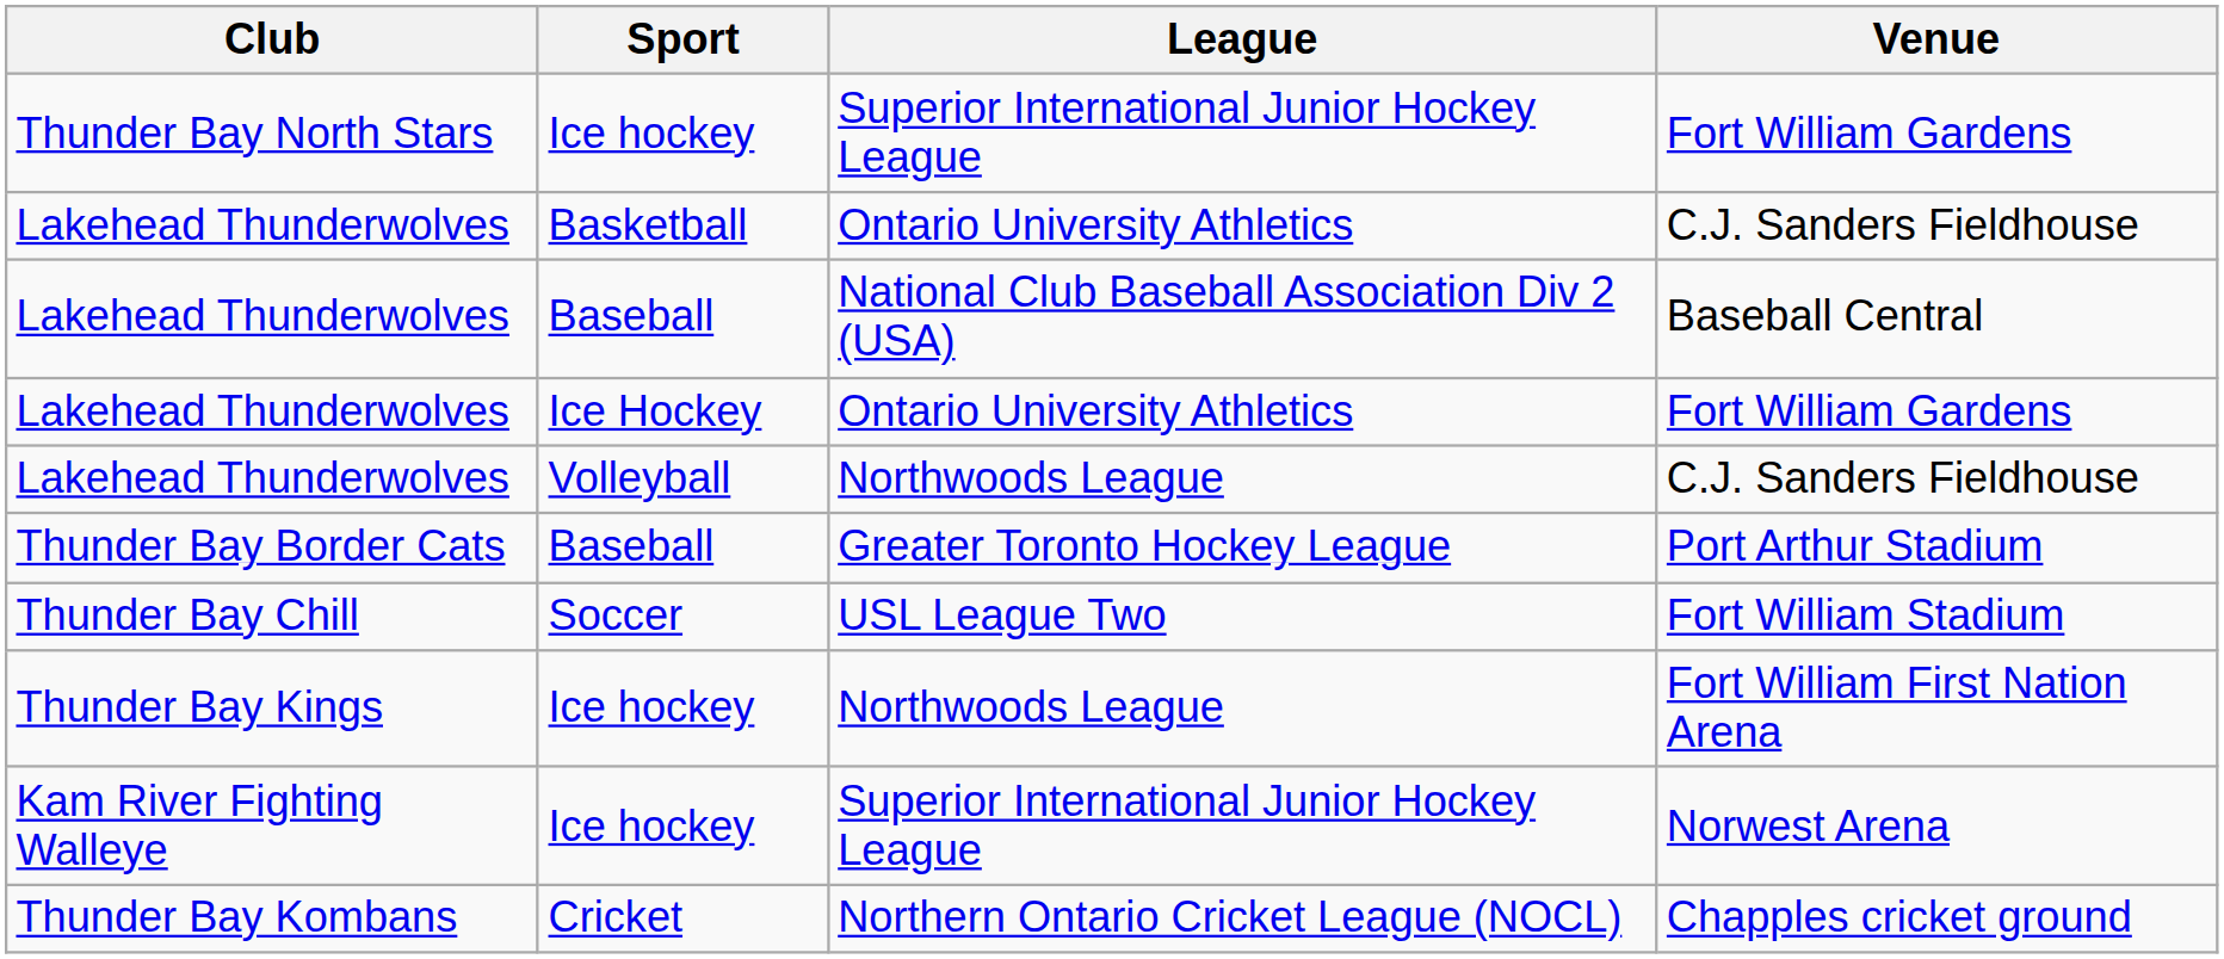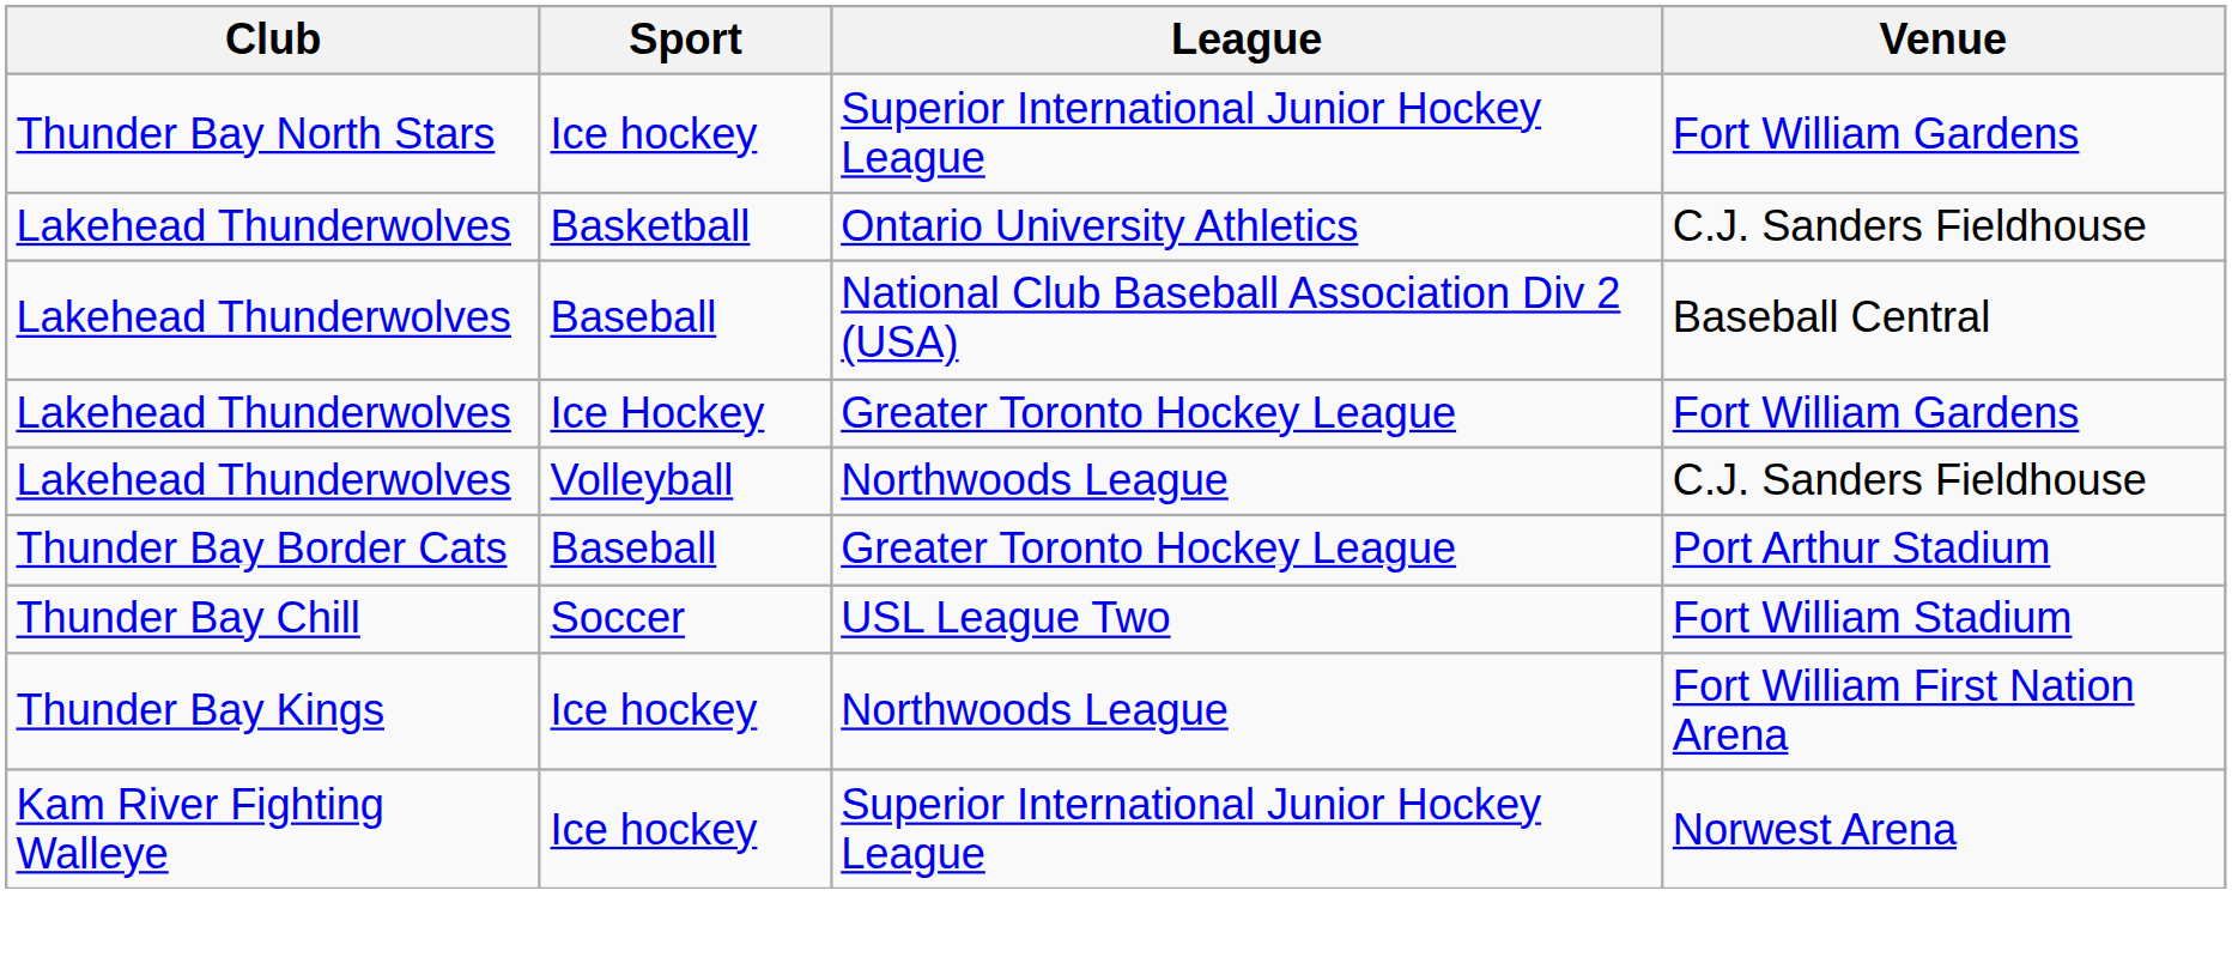Ice Hockey / Fort William Gardens | League: Ontario University Athletics -> Greater Toronto Hockey League
- row: Thunder Bay Kombans | Cricket | Northern Ontario Cricket League (NOCL) | Chapples cricket ground
